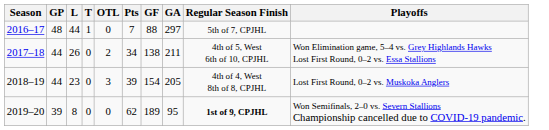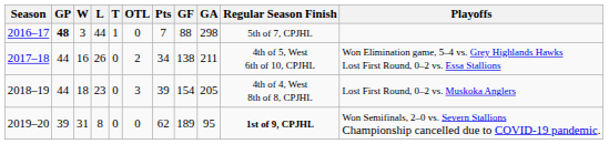+ column: W | 3 | 16 | 18 | 31
2016–17 | GP: normal -> bold
2016–17 | GA: 297 -> 298
